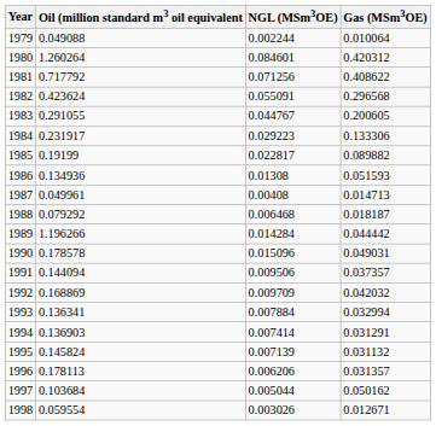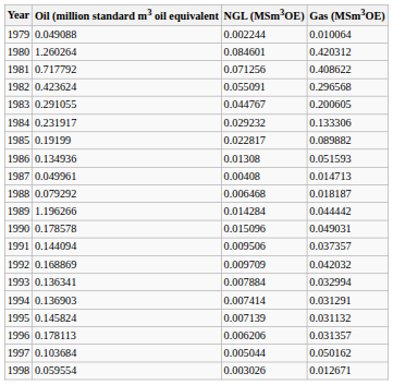1984 | NGL (MSm3OE): 0.029223 -> 0.029232
